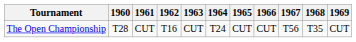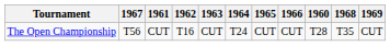columns swapped: 1960 <-> 1967
